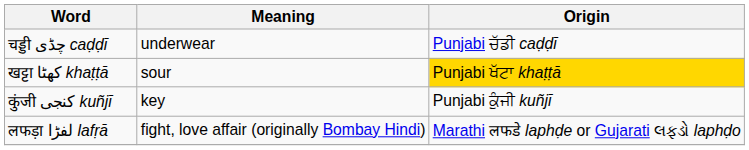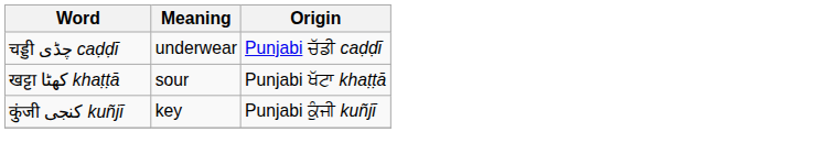खट्टा کھٹا khaṭṭā | Origin: gold background -> no background
- row: लफड़ा لفڑا lafṛā | fight, love affair (originally Bombay Hindi) | Marathi लफडे laphḍe or Gujarati લફડો laphḍo
